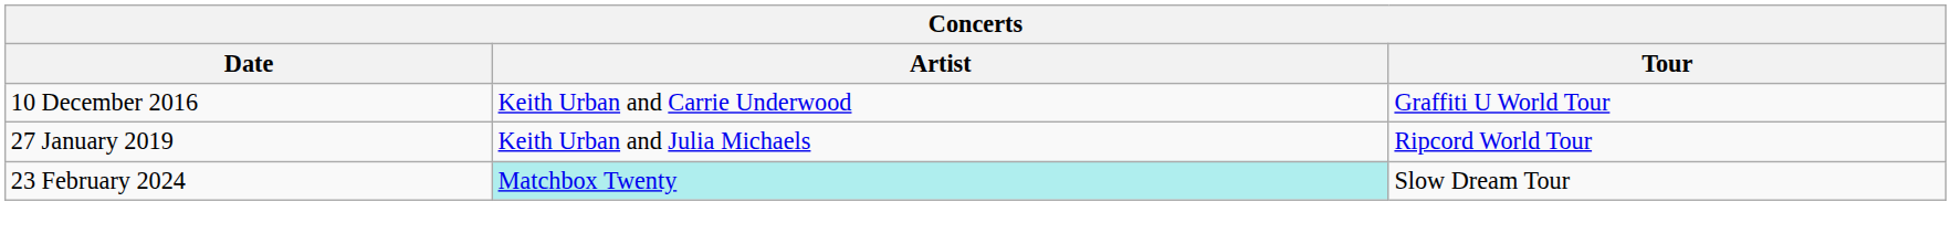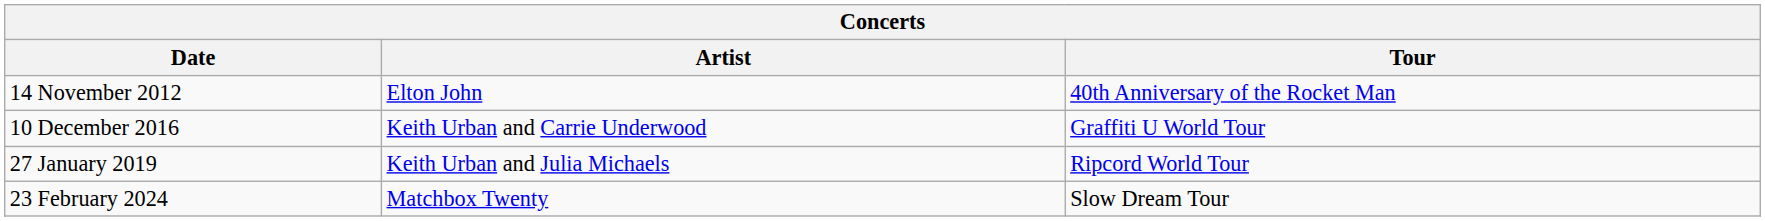+ row: 14 November 2012 | Elton John | 40th Anniversary of the Rocket Man
23 February 2024 | Artist: paleturquoise background -> no background
